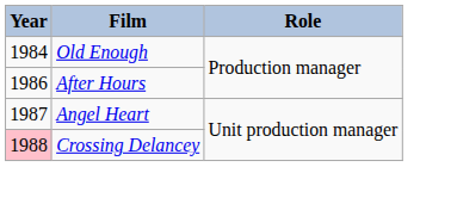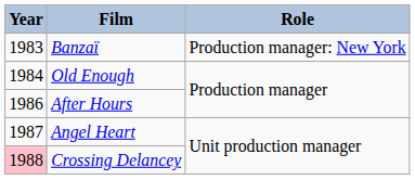+ row: 1983 | Banzaï | Production manager: New York
